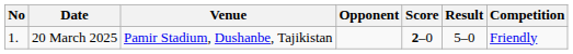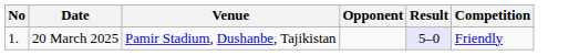- column: Score | 2–0
20 March 2025 | Result: no background -> lavender background
